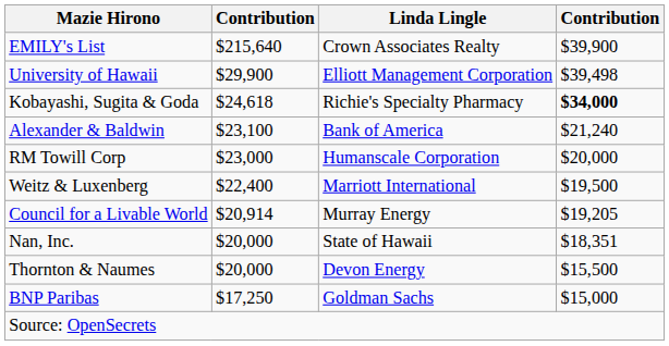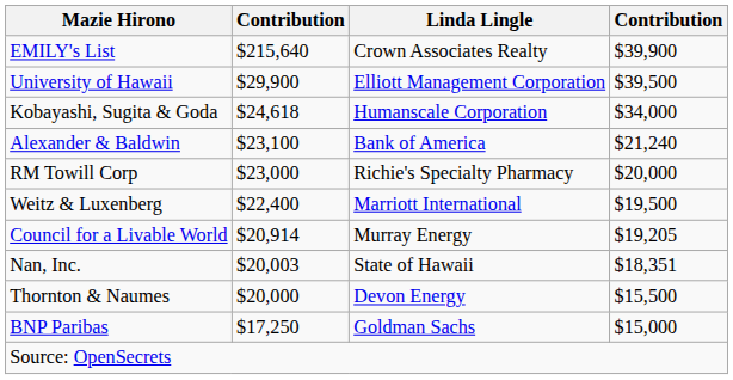University of Hawaii | column 4: $39,498 -> $39,500
Kobayashi, Sugita & Goda | Linda Lingle: Richie's Specialty Pharmacy -> Humanscale Corporation
Kobayashi, Sugita & Goda | column 4: bold -> normal
RM Towill Corp | Linda Lingle: Humanscale Corporation -> Richie's Specialty Pharmacy
Nan, Inc. | column 2: $20,000 -> $20,003
